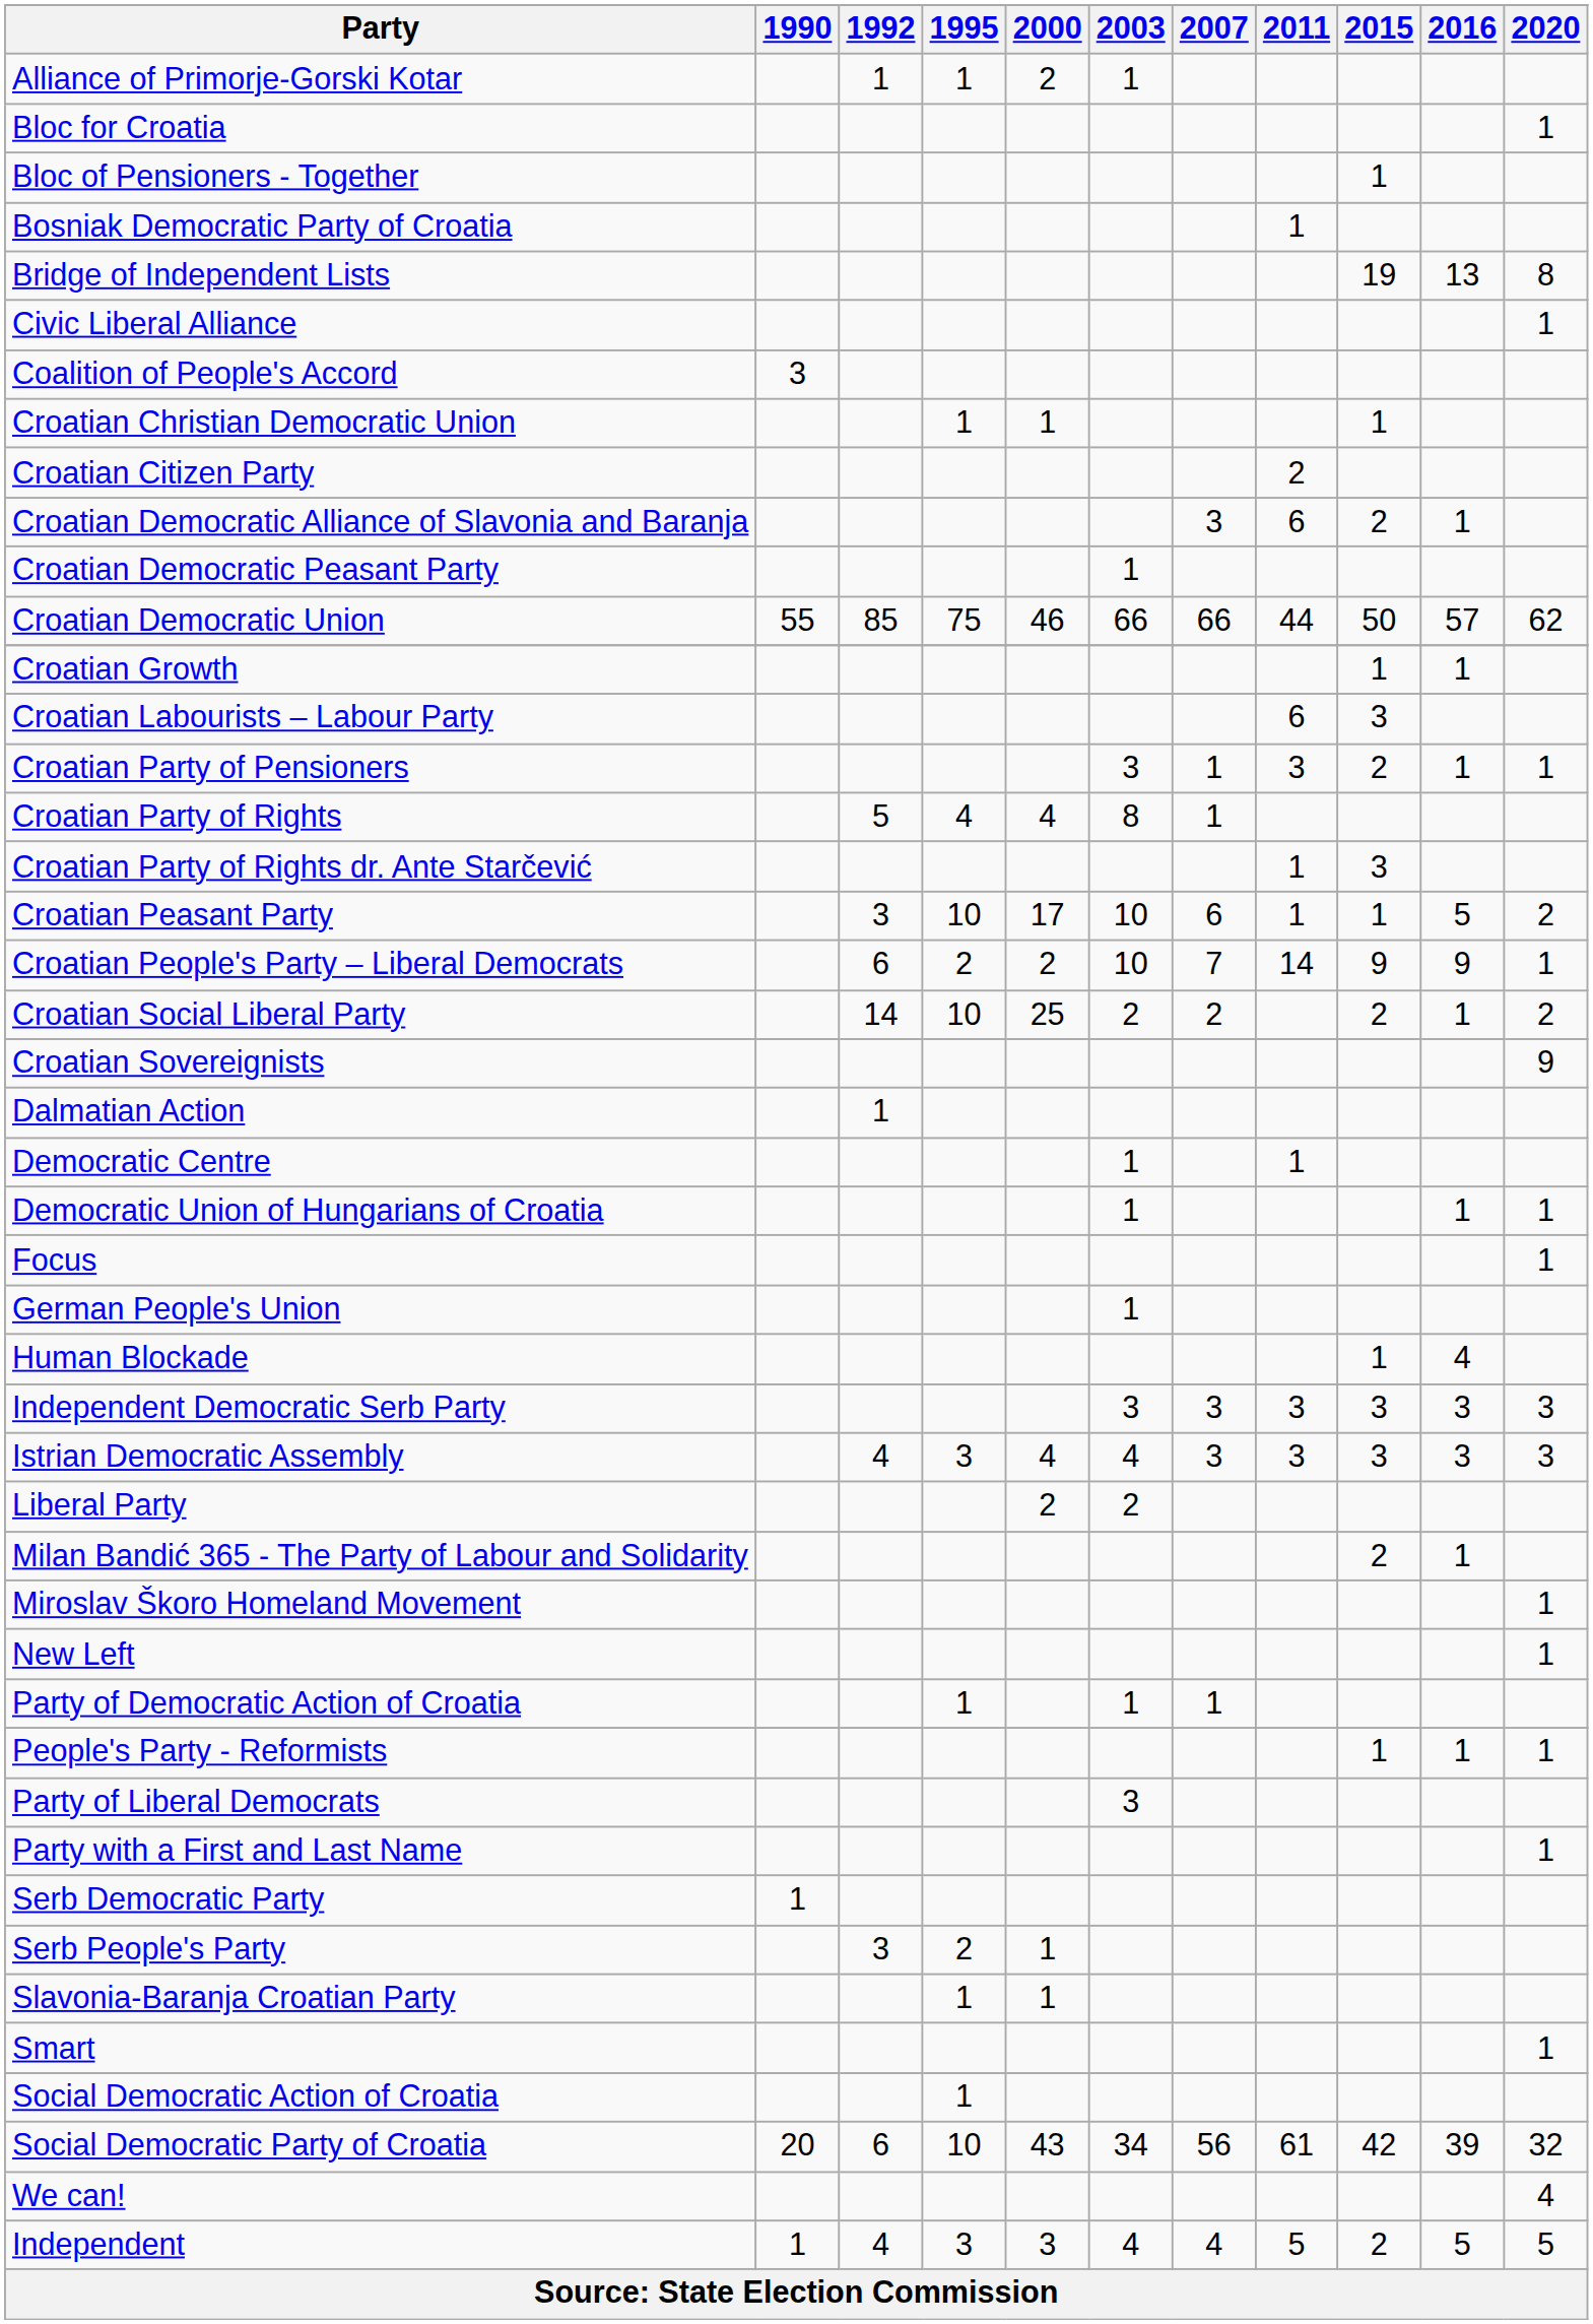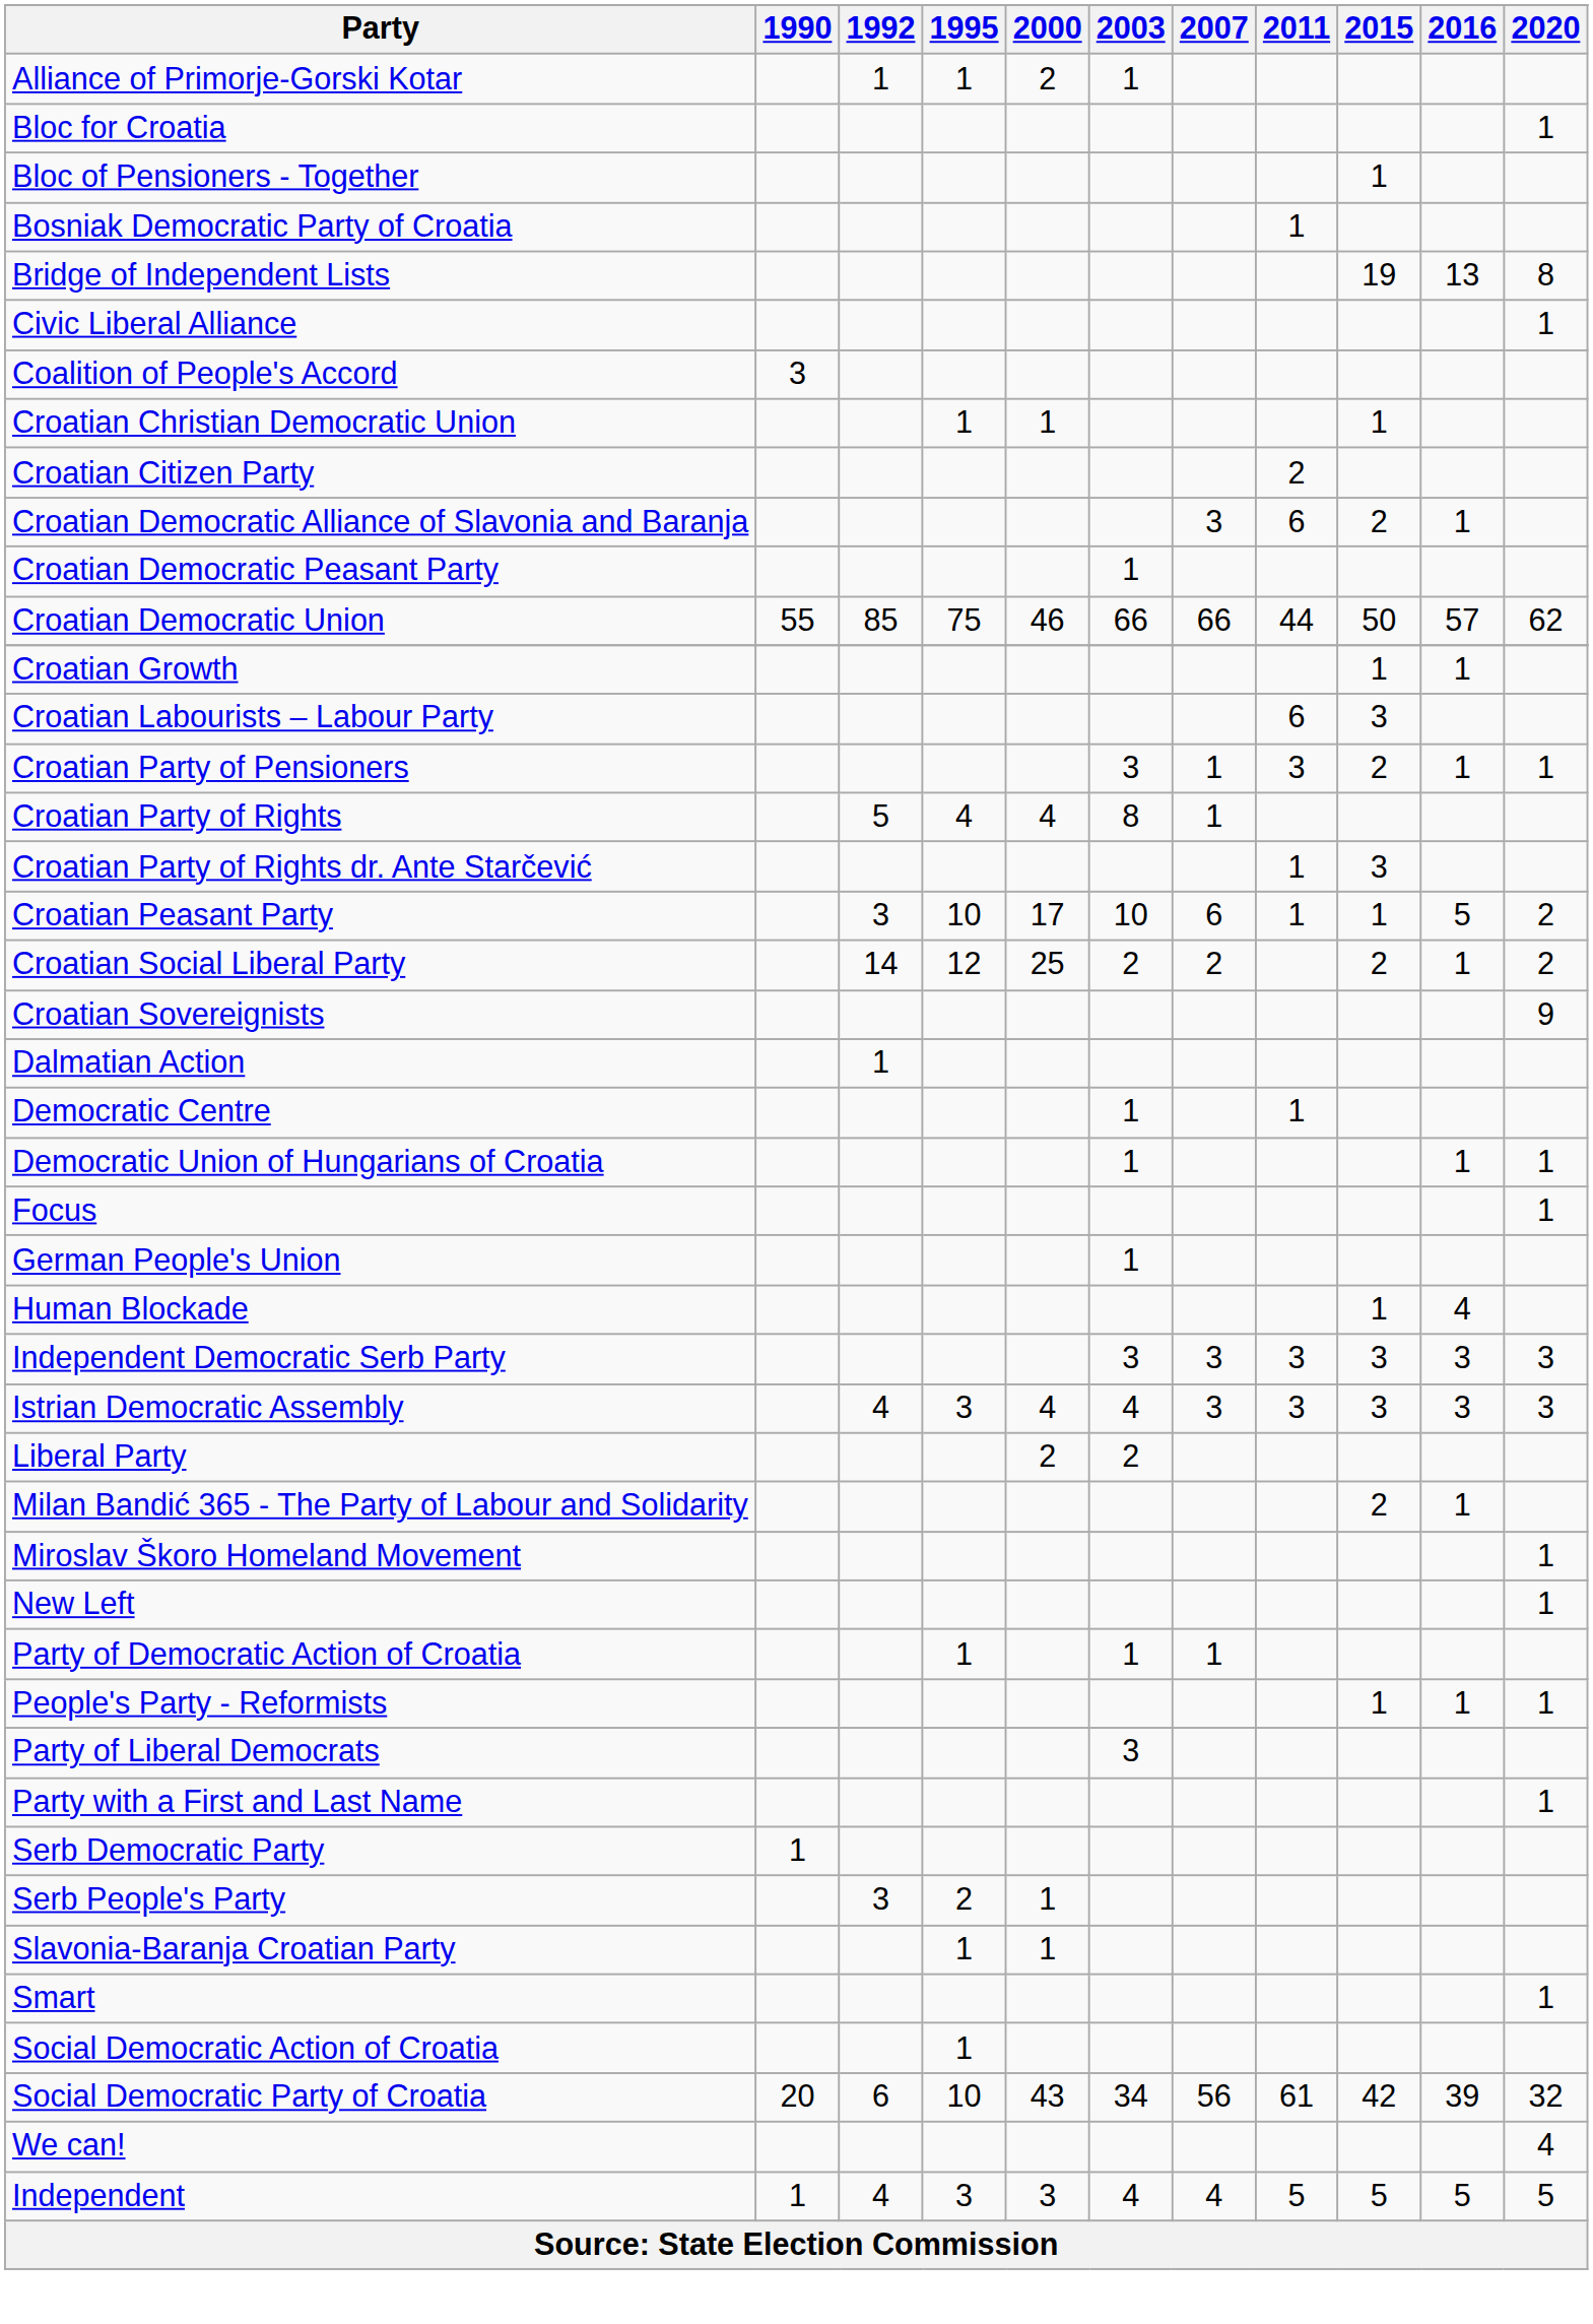- row: Croatian People's Party – Liberal Democrats | 6 | 2 | 2 | 10 | 7 | 14 | 9 | 9 | 1
Croatian Social Liberal Party | 1995: 10 -> 12
Independent | 2015: 2 -> 5
